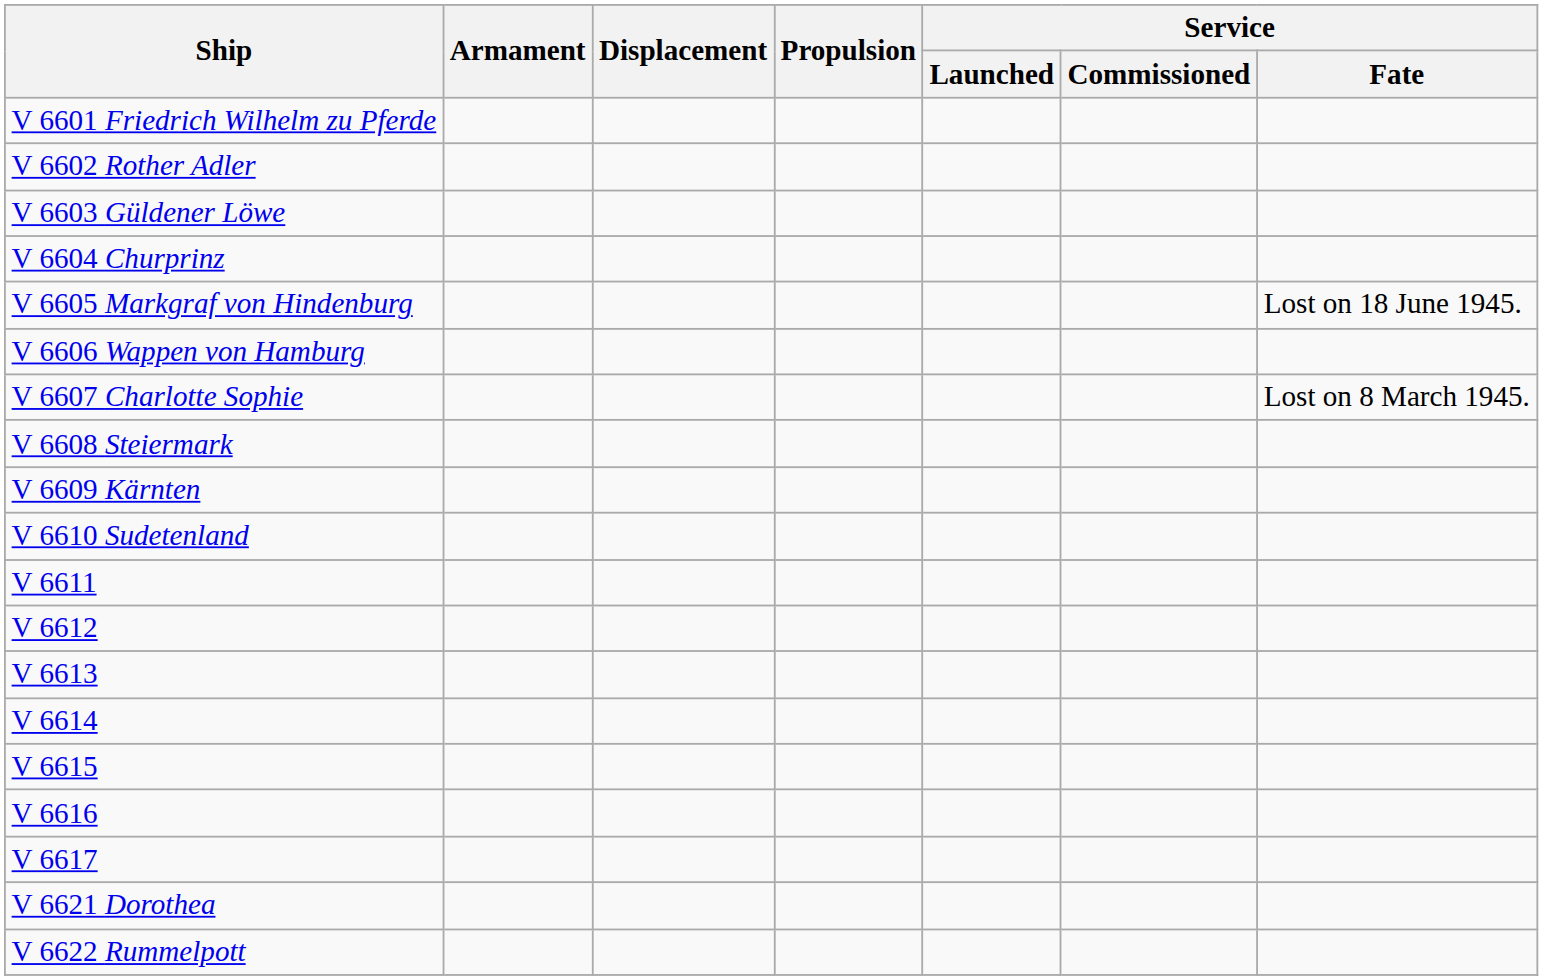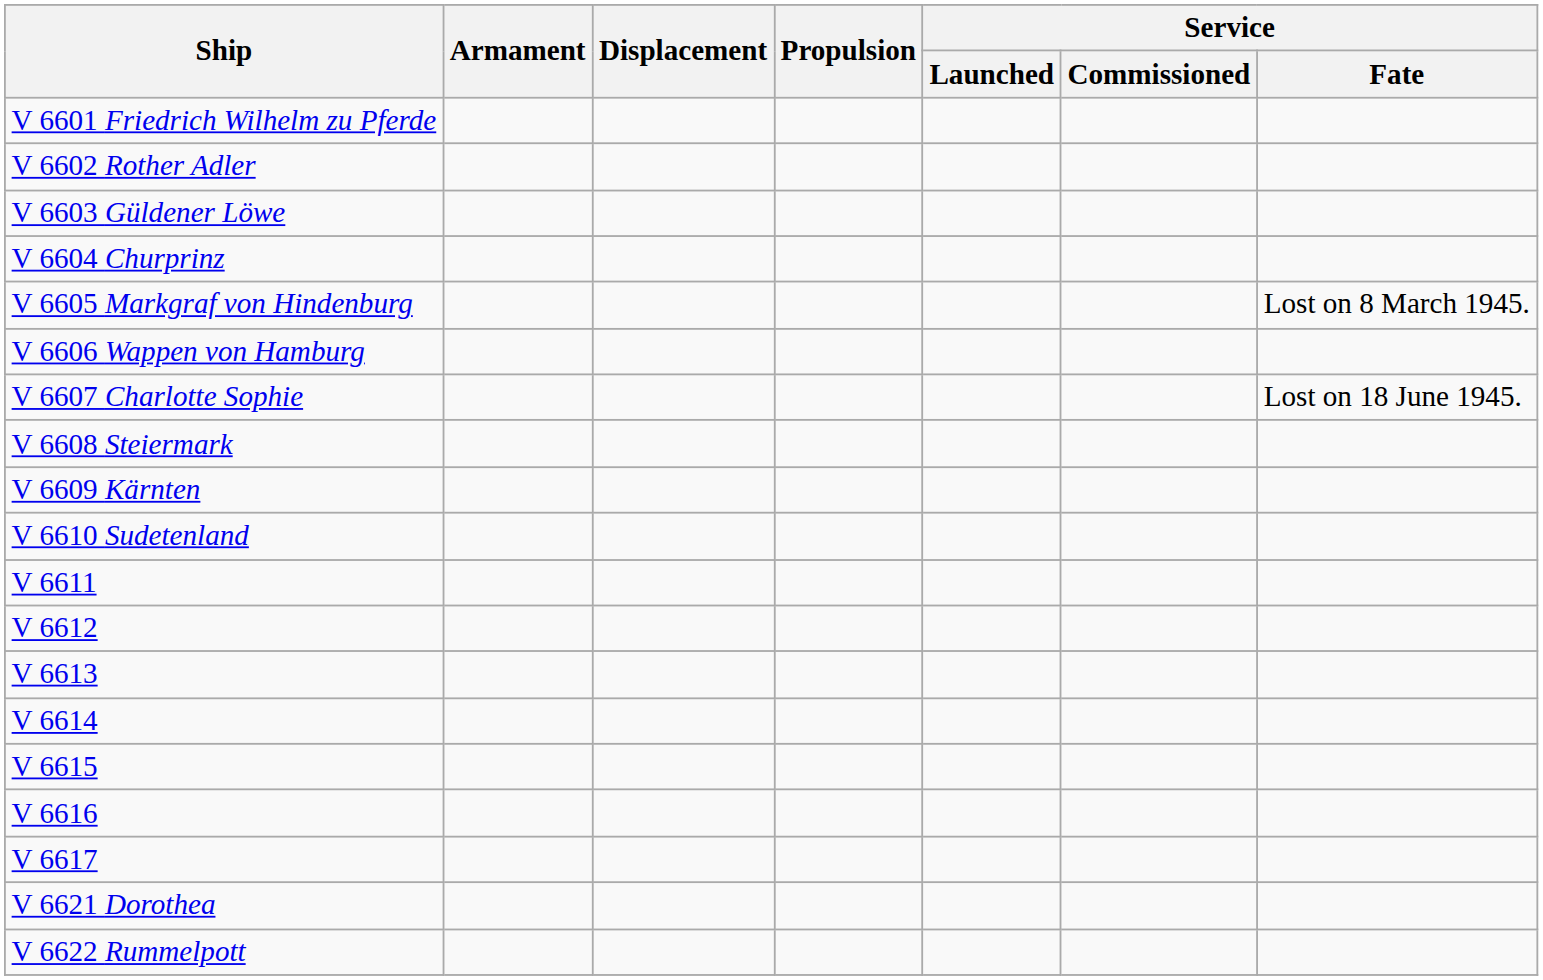V 6605 Markgraf von Hindenburg | Service / Fate: Lost on 18 June 1945. -> Lost on 8 March 1945.
V 6607 Charlotte Sophie | Service / Fate: Lost on 8 March 1945. -> Lost on 18 June 1945.
